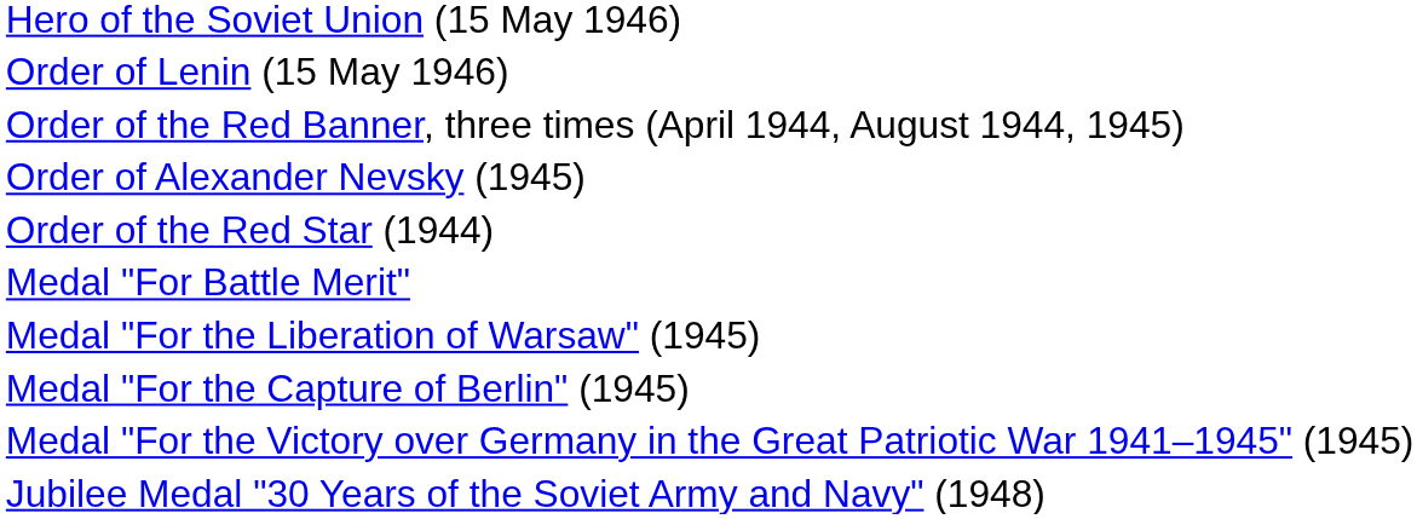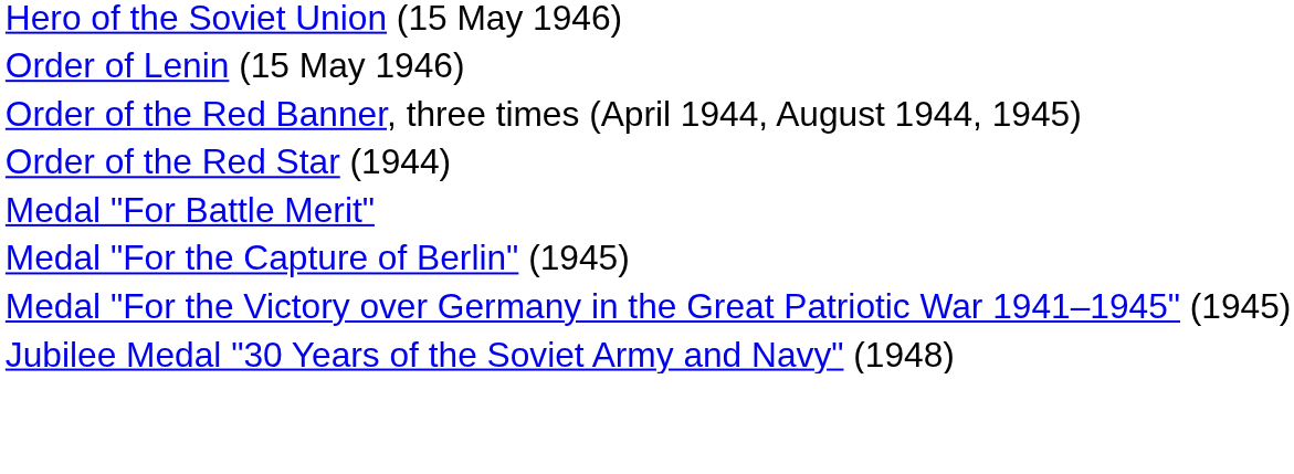- row: Order of Alexander Nevsky (1945)
- row: Medal "For the Liberation of Warsaw" (1945)
